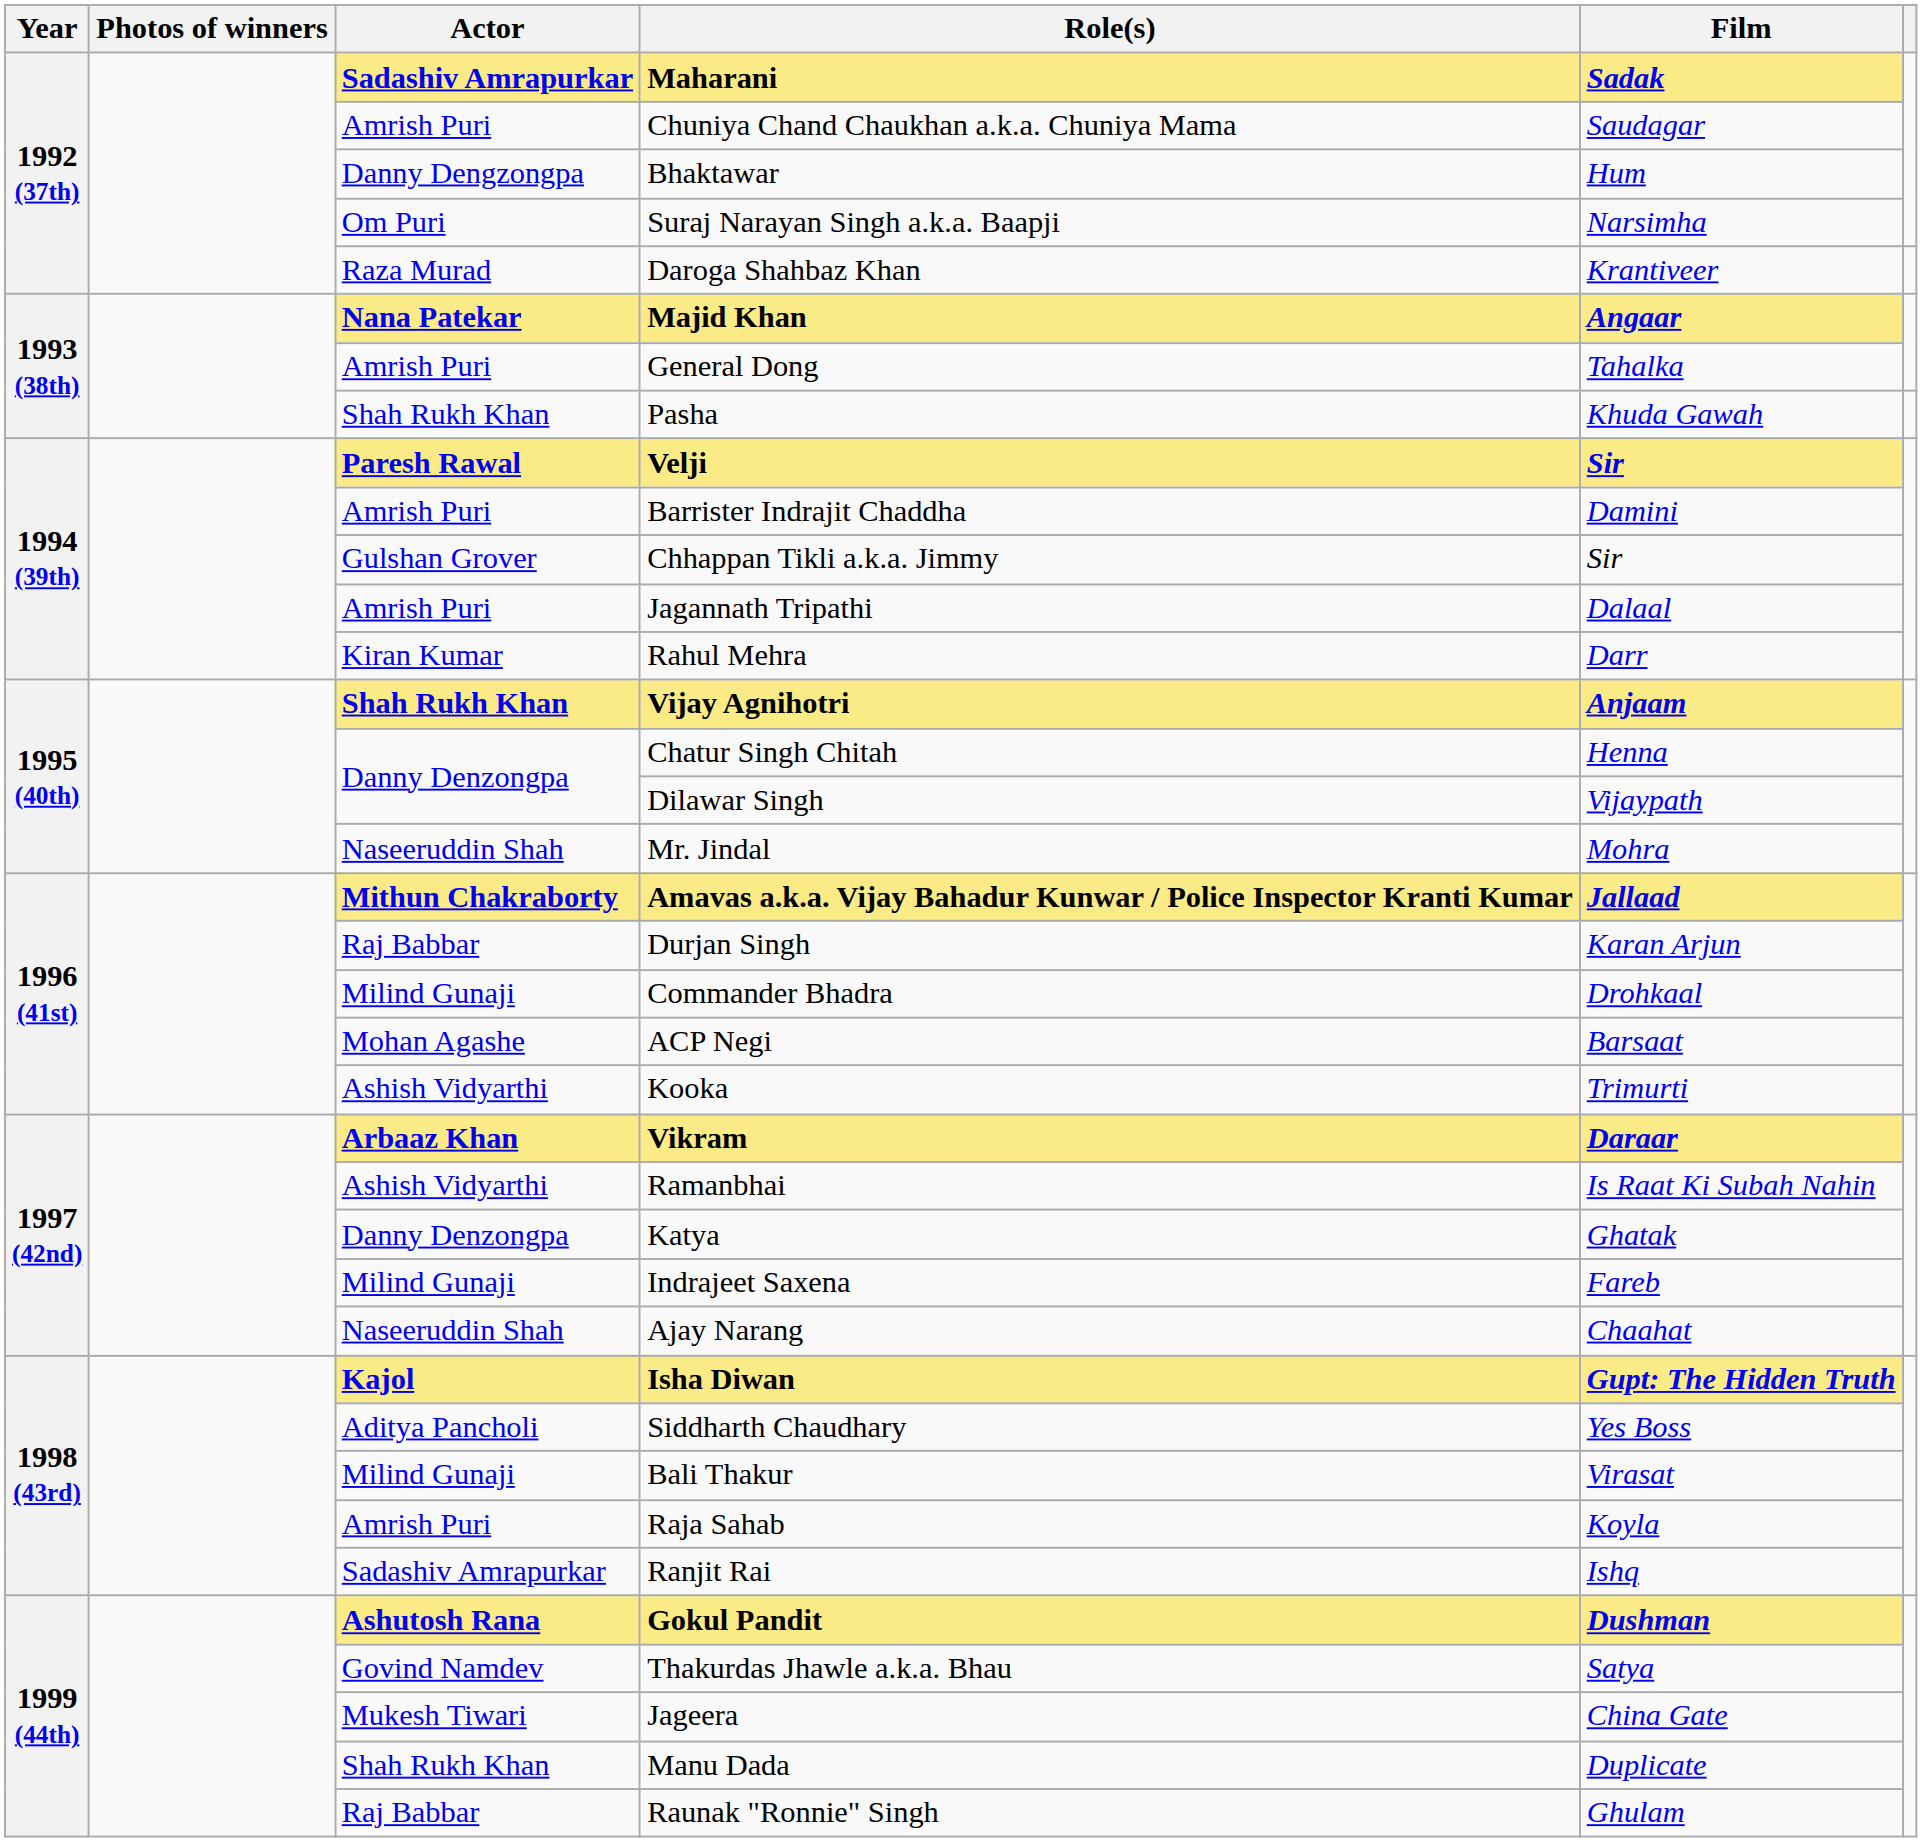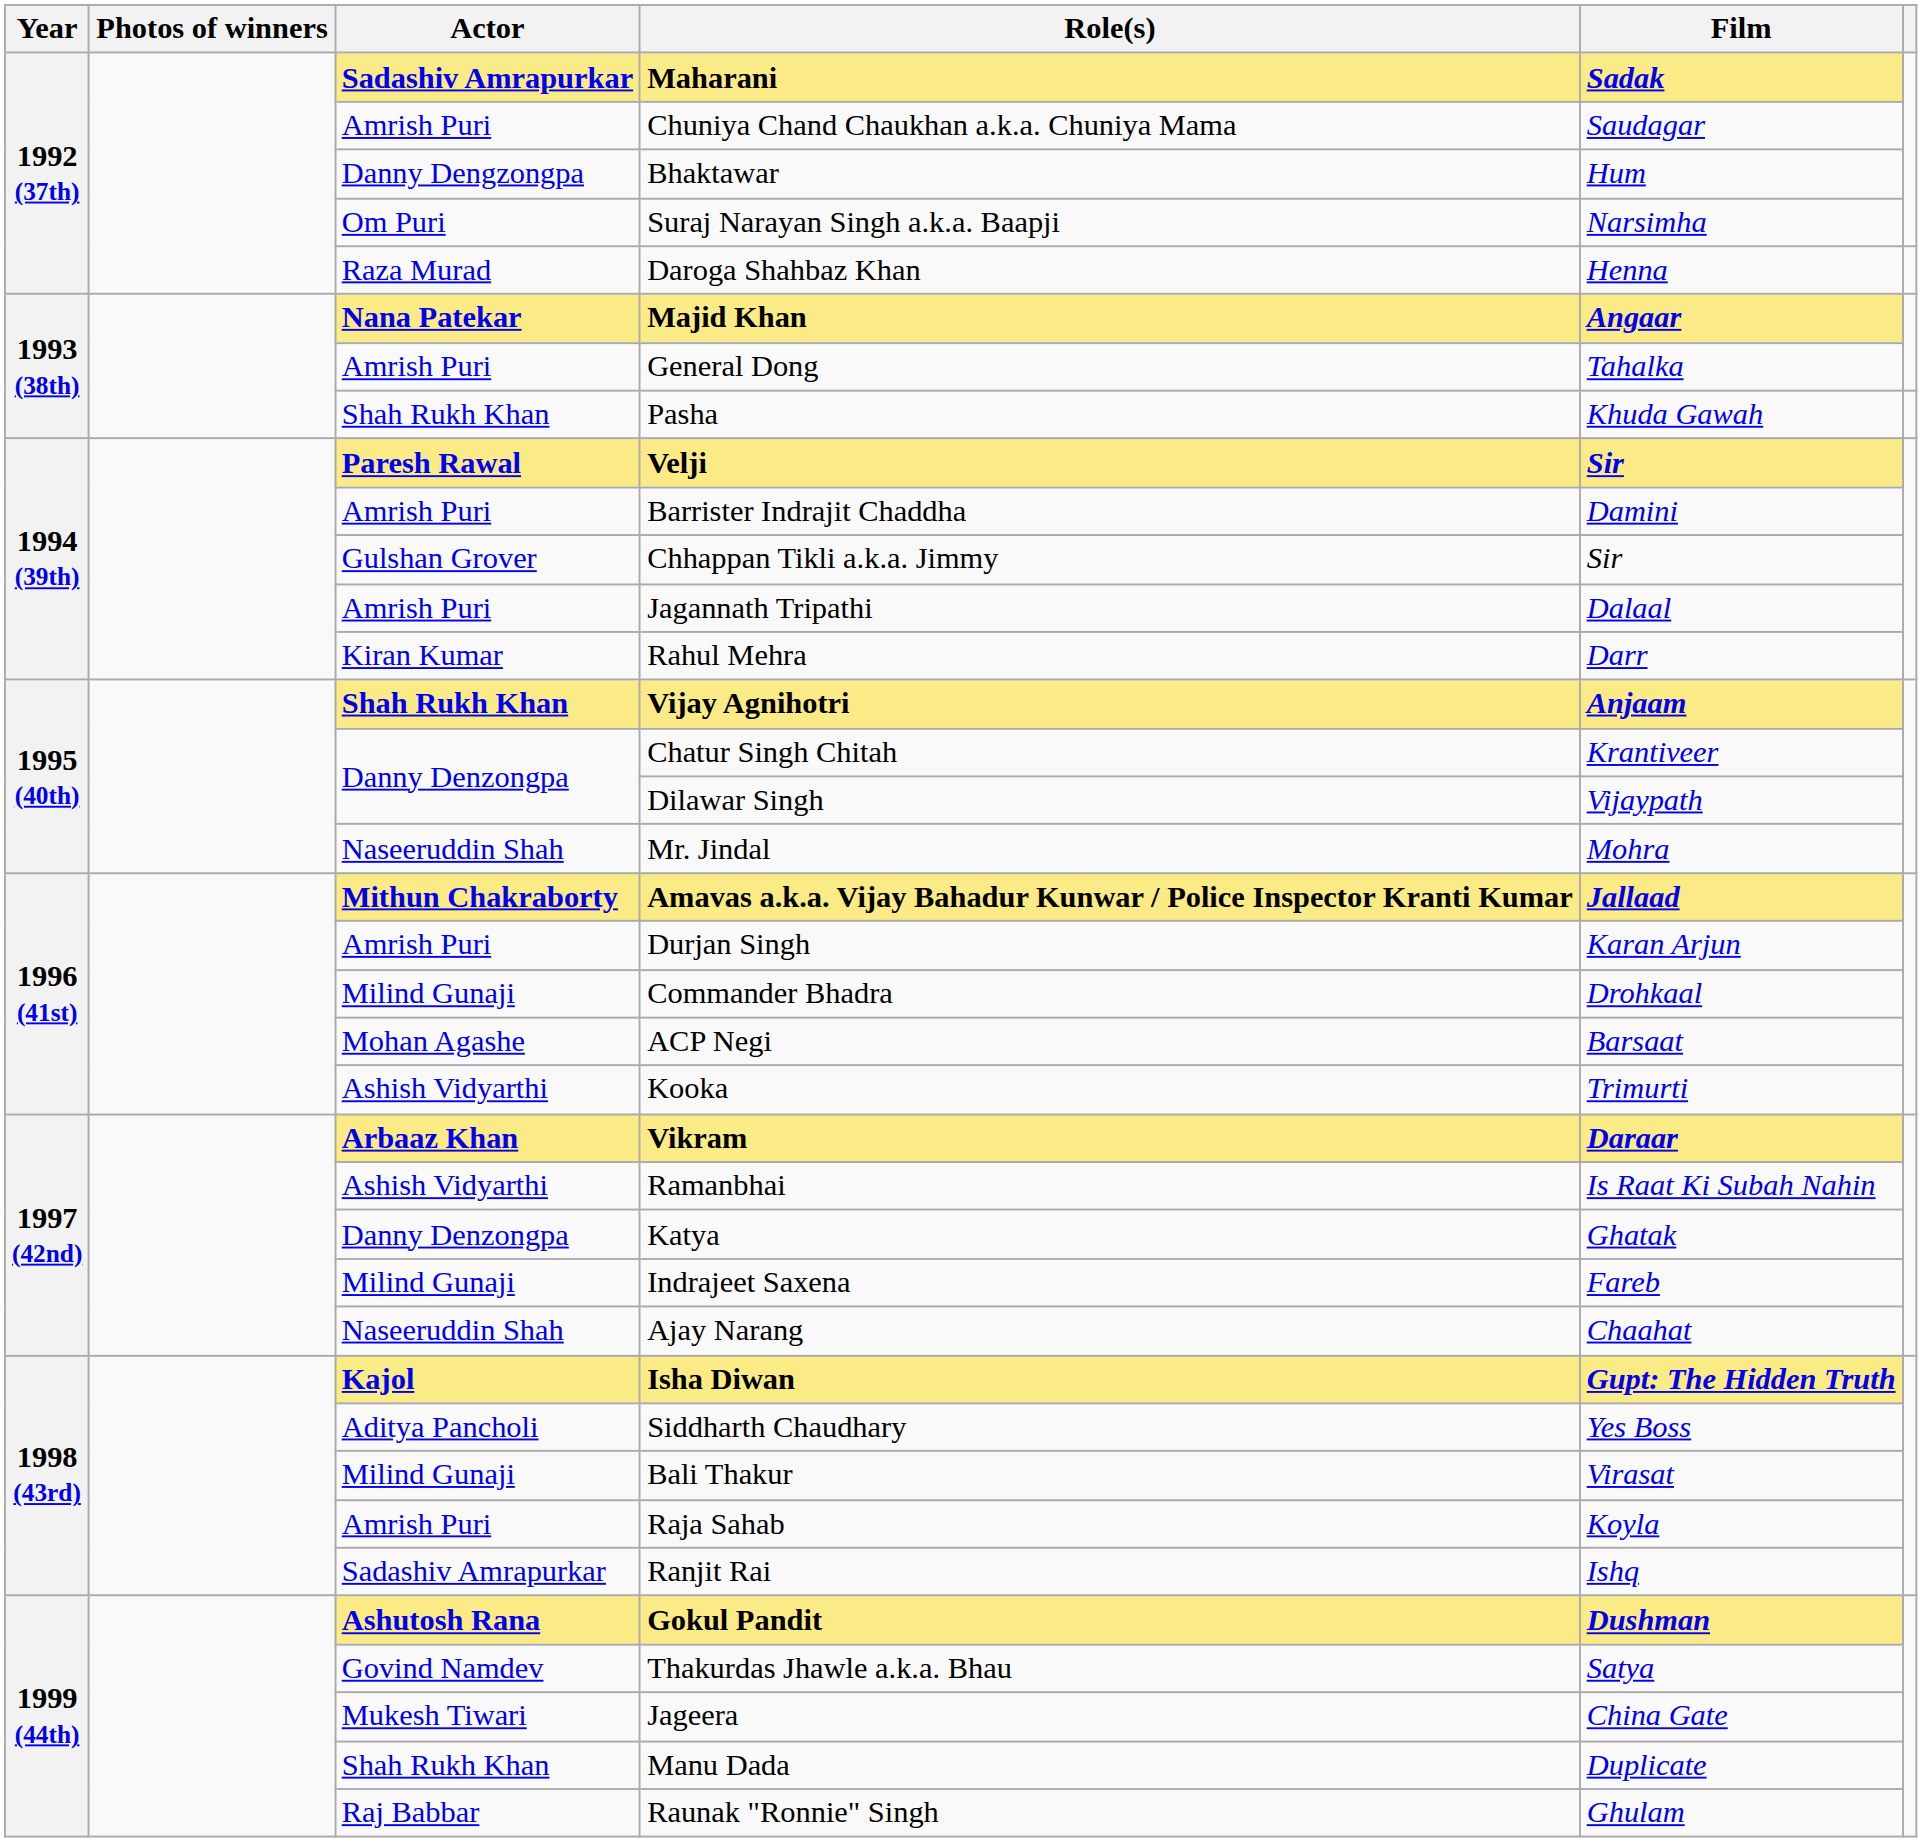Daroga Shahbaz Khan | Film: Krantiveer -> Henna
Chatur Singh Chitah | Film: Henna -> Krantiveer
Durjan Singh | Actor: Raj Babbar -> Amrish Puri
